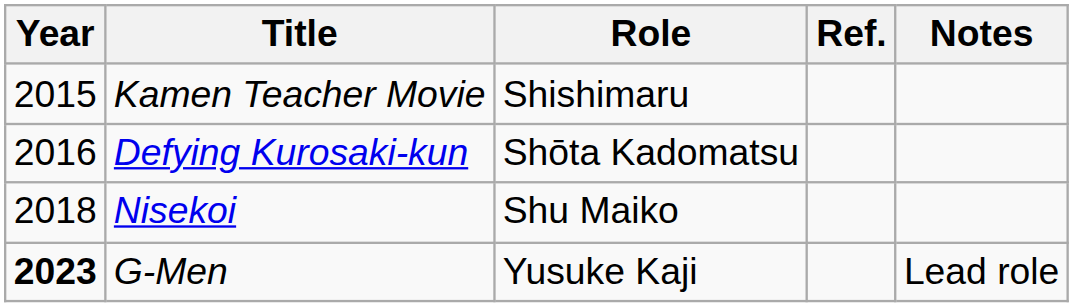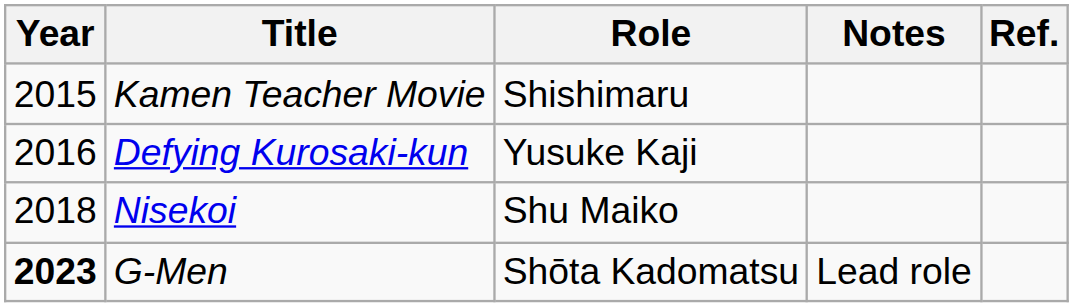columns swapped: Notes <-> Ref.
Defying Kurosaki-kun | Role: Shōta Kadomatsu -> Yusuke Kaji
G-Men | Role: Yusuke Kaji -> Shōta Kadomatsu
